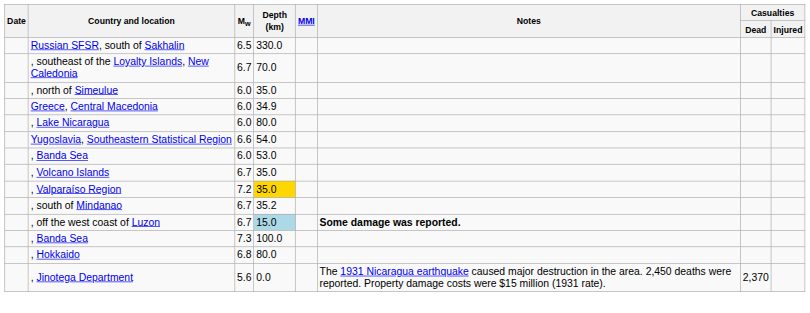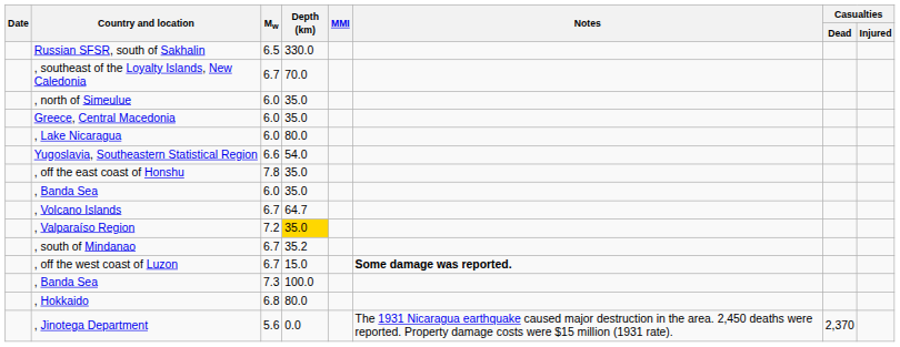Greece, Central Macedonia | Depth (km): 34.9 -> 35.0
+ row: , off the east coast of Honshu | 7.8 | 35.0
, Banda Sea / 6.0 | Depth (km): 53.0 -> 35.0
, Volcano Islands | Depth (km): 35.0 -> 64.7
, off the west coast of Luzon | Depth (km): lightblue background -> no background
